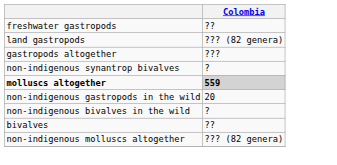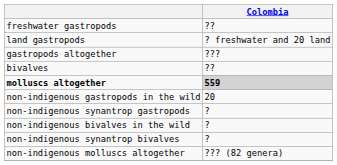land gastropods | Colombia: ??? (82 genera) -> ? freshwater and 20 land
rows swapped: bivalves <-> non-indigenous synantrop bivalves
+ row: non-indigenous synantrop gastropods | ?
